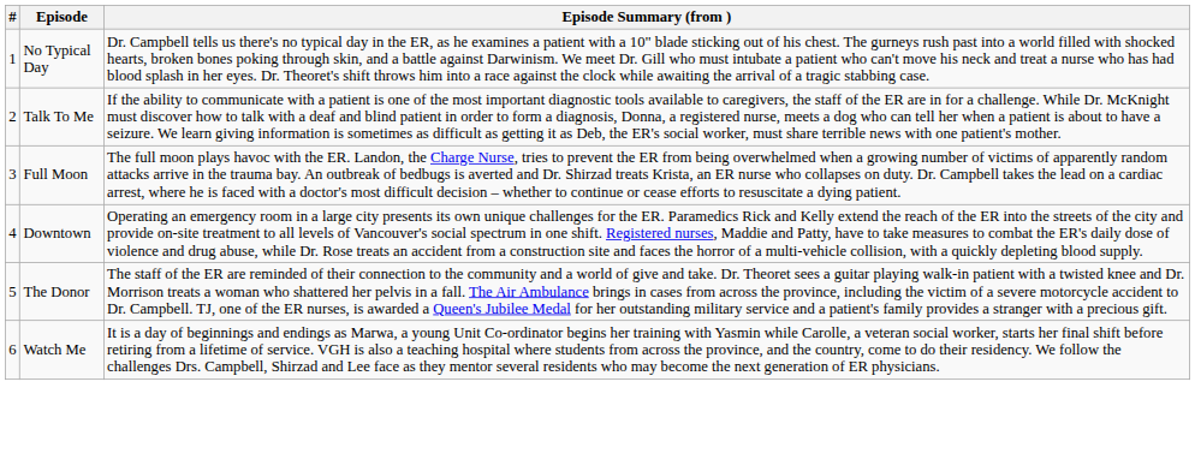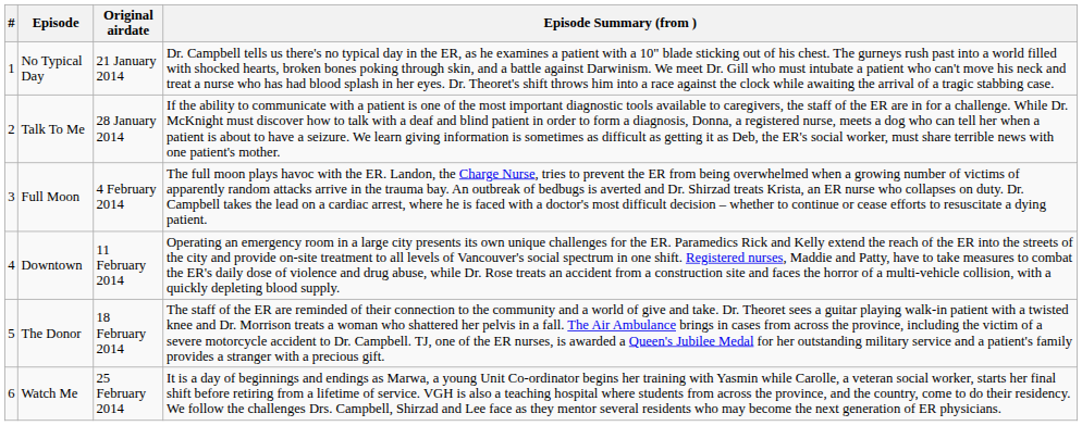+ column: Original airdate | 21 January 2014 | 28 January 2014 | 4 February 2014 | 11 February 2014 | 18 February 2014 | 25 February 2014
